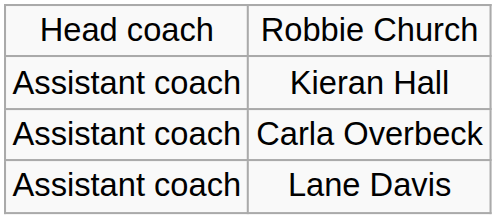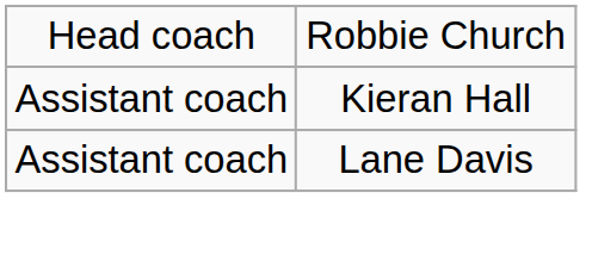- row: Assistant coach | Carla Overbeck
